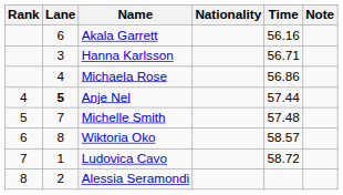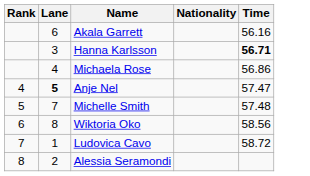- column: Note
Hanna Karlsson | Time: normal -> bold
Anje Nel | Time: 57.44 -> 57.47
Wiktoria Oko | Time: 58.57 -> 58.56
